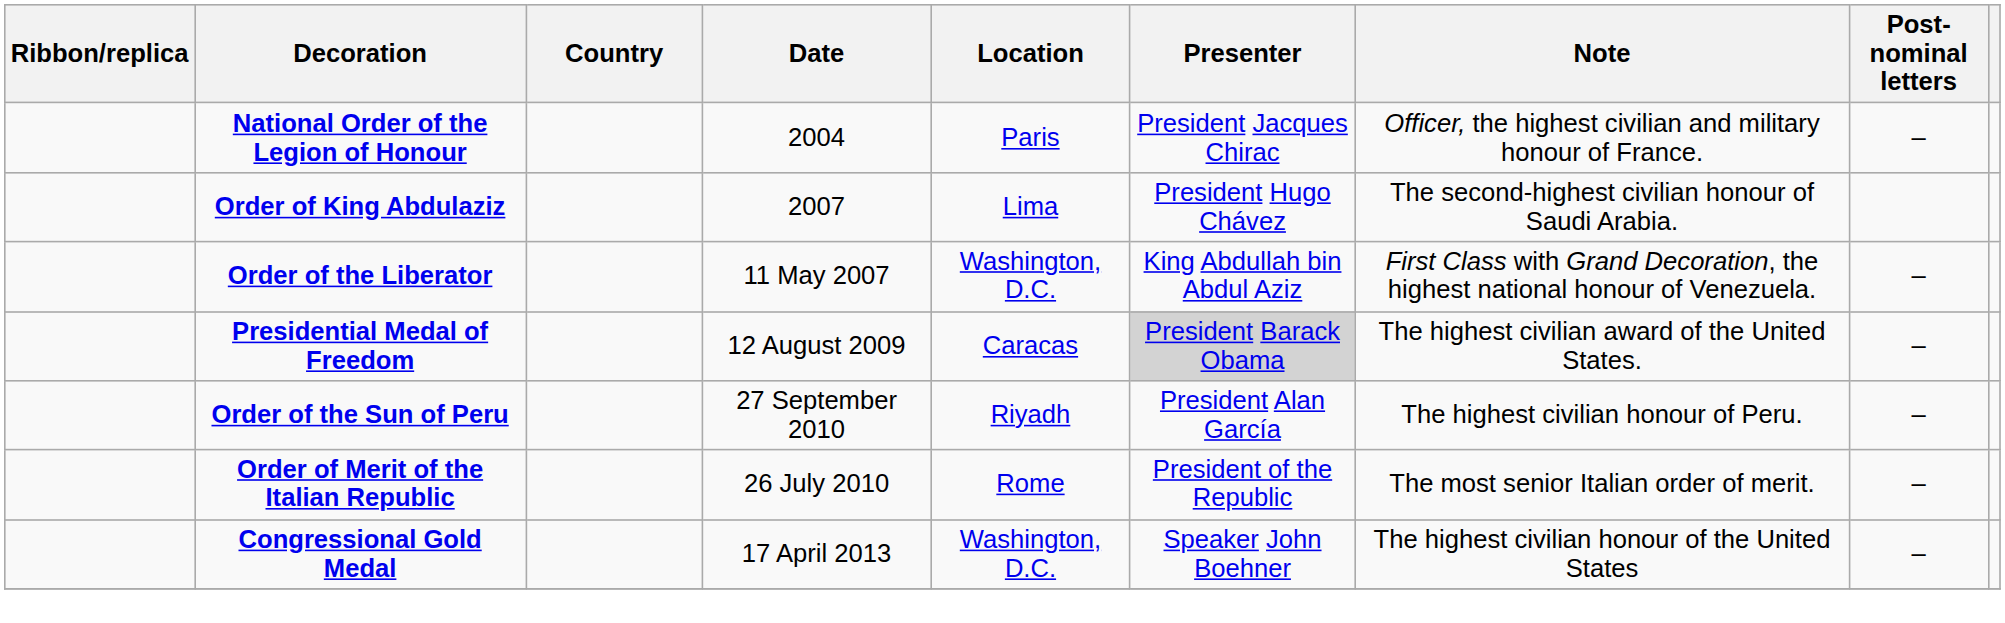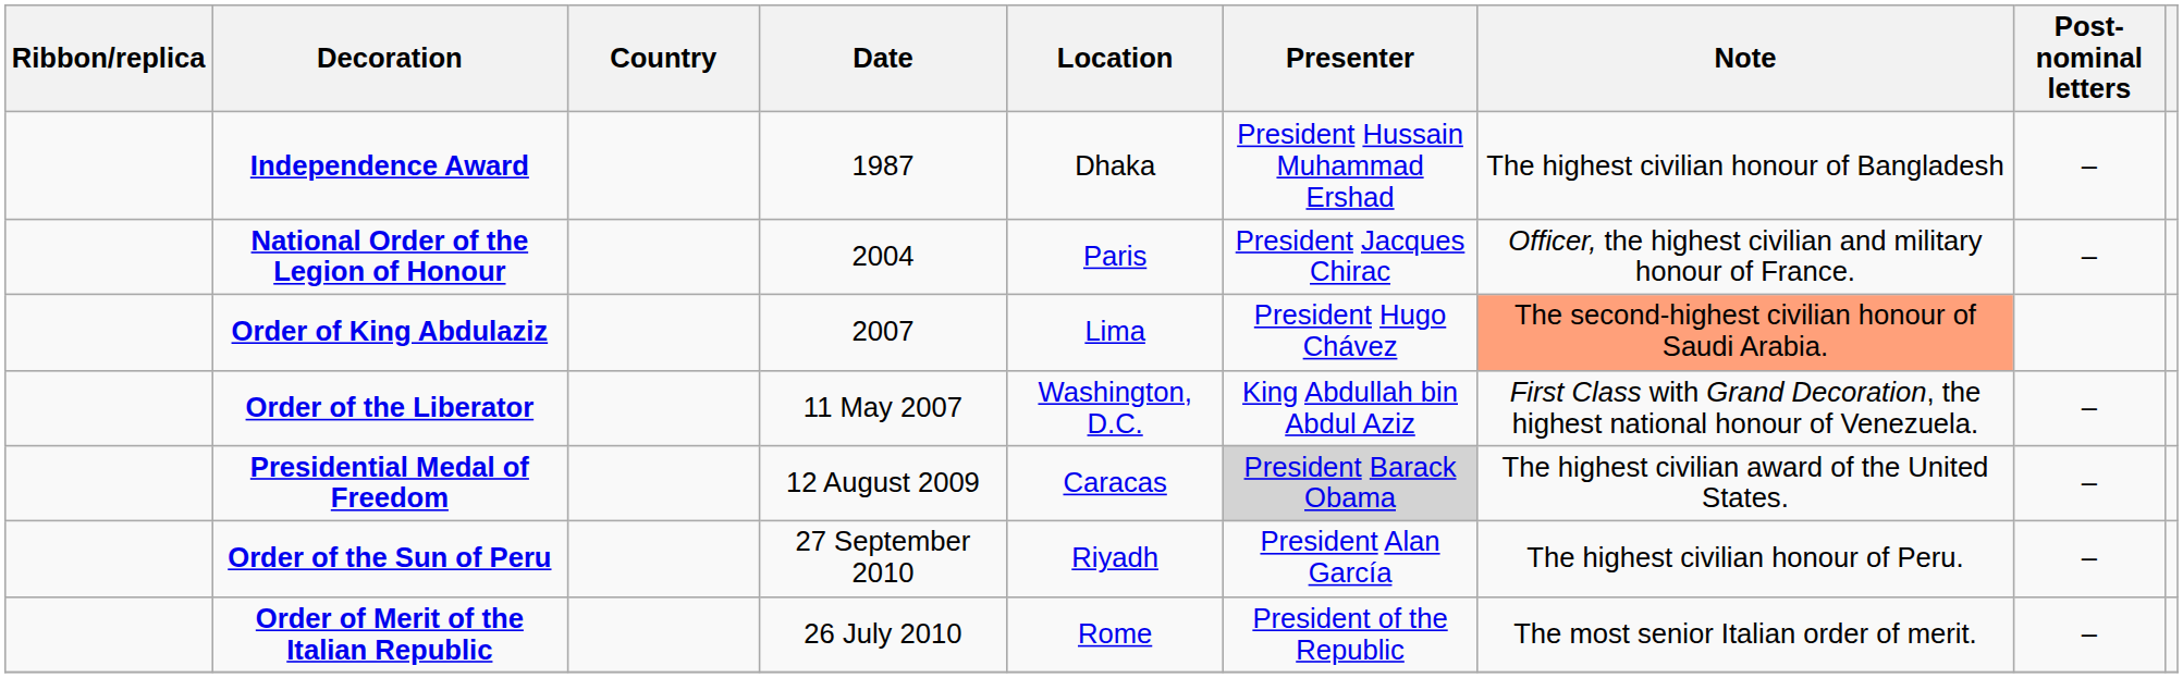+ row: Independence Award | 1987 | Dhaka | President Hussain Muhammad Ershad | The highest civilian honour of Bangladesh | –
Order of King Abdulaziz | Note: no background -> lightsalmon background
- row: Congressional Gold Medal | 17 April 2013 | Washington, D.C. | Speaker John Boehner | The highest civilian honour of the United States | –
